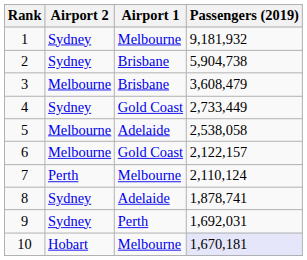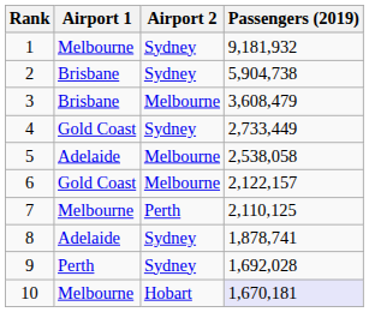columns swapped: Airport 1 <-> Airport 2
7 | Passengers (2019): 2,110,124 -> 2,110,125
9 | Passengers (2019): 1,692,031 -> 1,692,028
